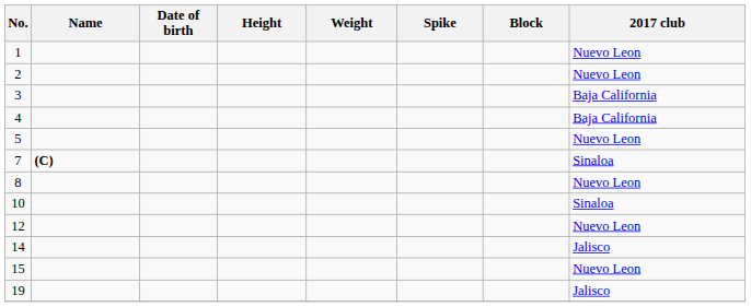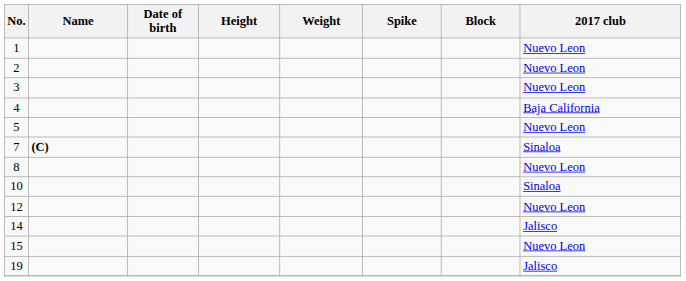3 | 2017 club: Baja California -> Nuevo Leon
